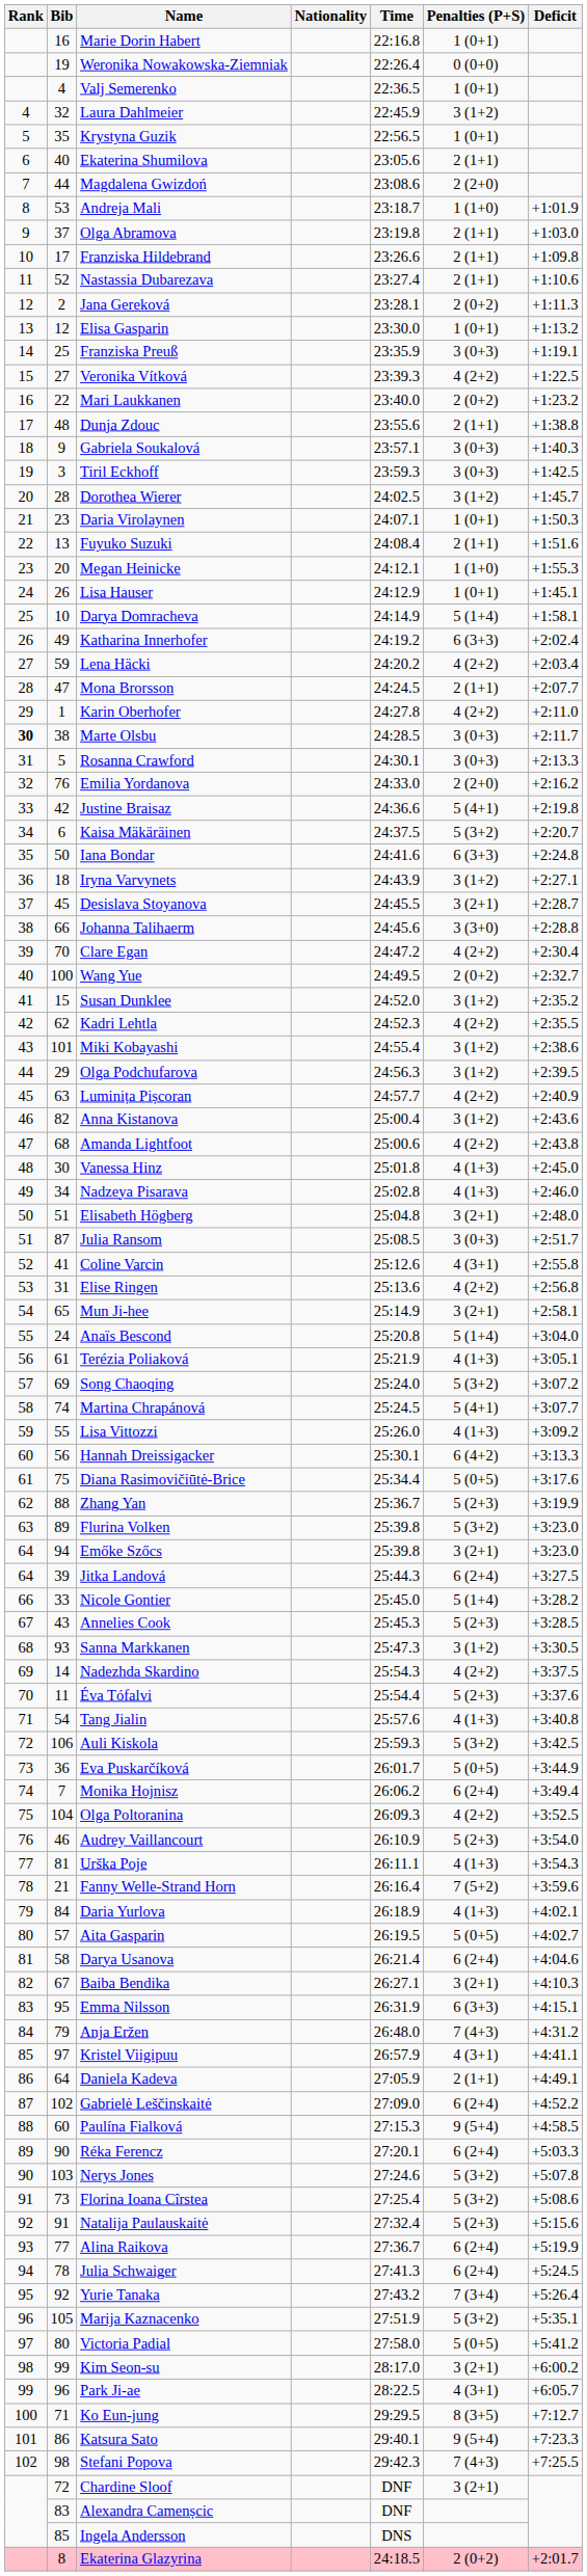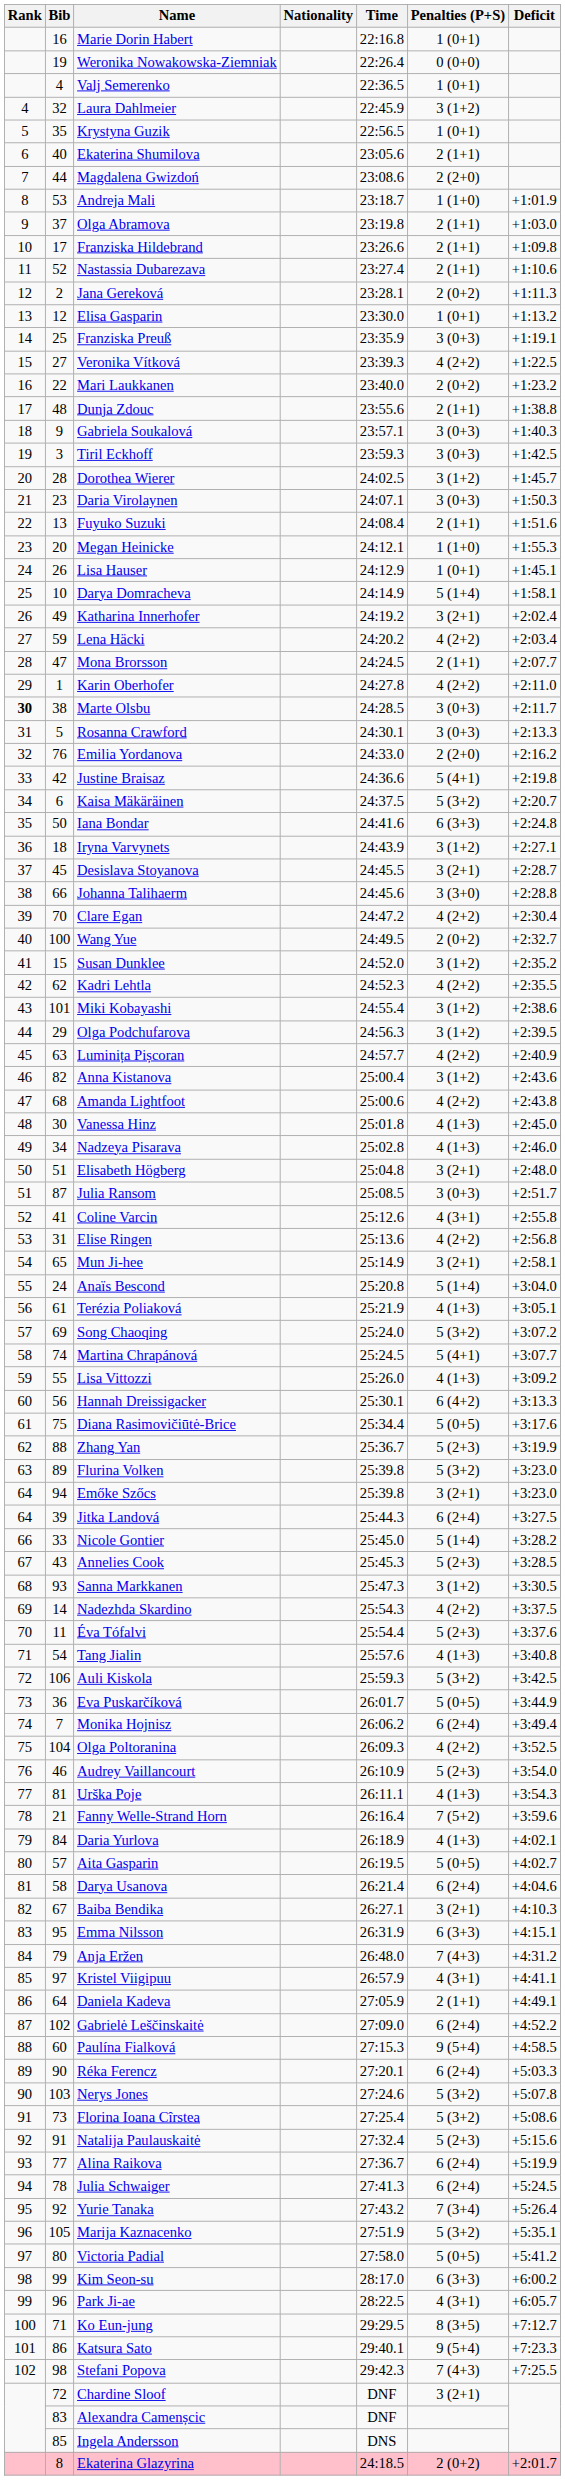Daria Virolaynen | Penalties (P+S): 1 (0+1) -> 3 (0+3)
Katharina Innerhofer | Penalties (P+S): 6 (3+3) -> 3 (2+1)
Kim Seon-su | Penalties (P+S): 3 (2+1) -> 6 (3+3)
